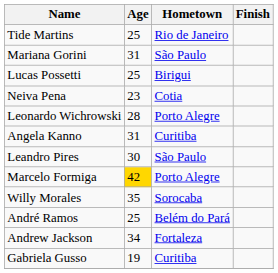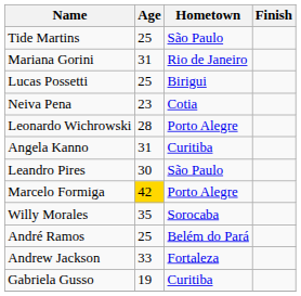Tide Martins | Hometown: Rio de Janeiro -> São Paulo
Mariana Gorini | Hometown: São Paulo -> Rio de Janeiro
Andrew Jackson | Age: 34 -> 33
